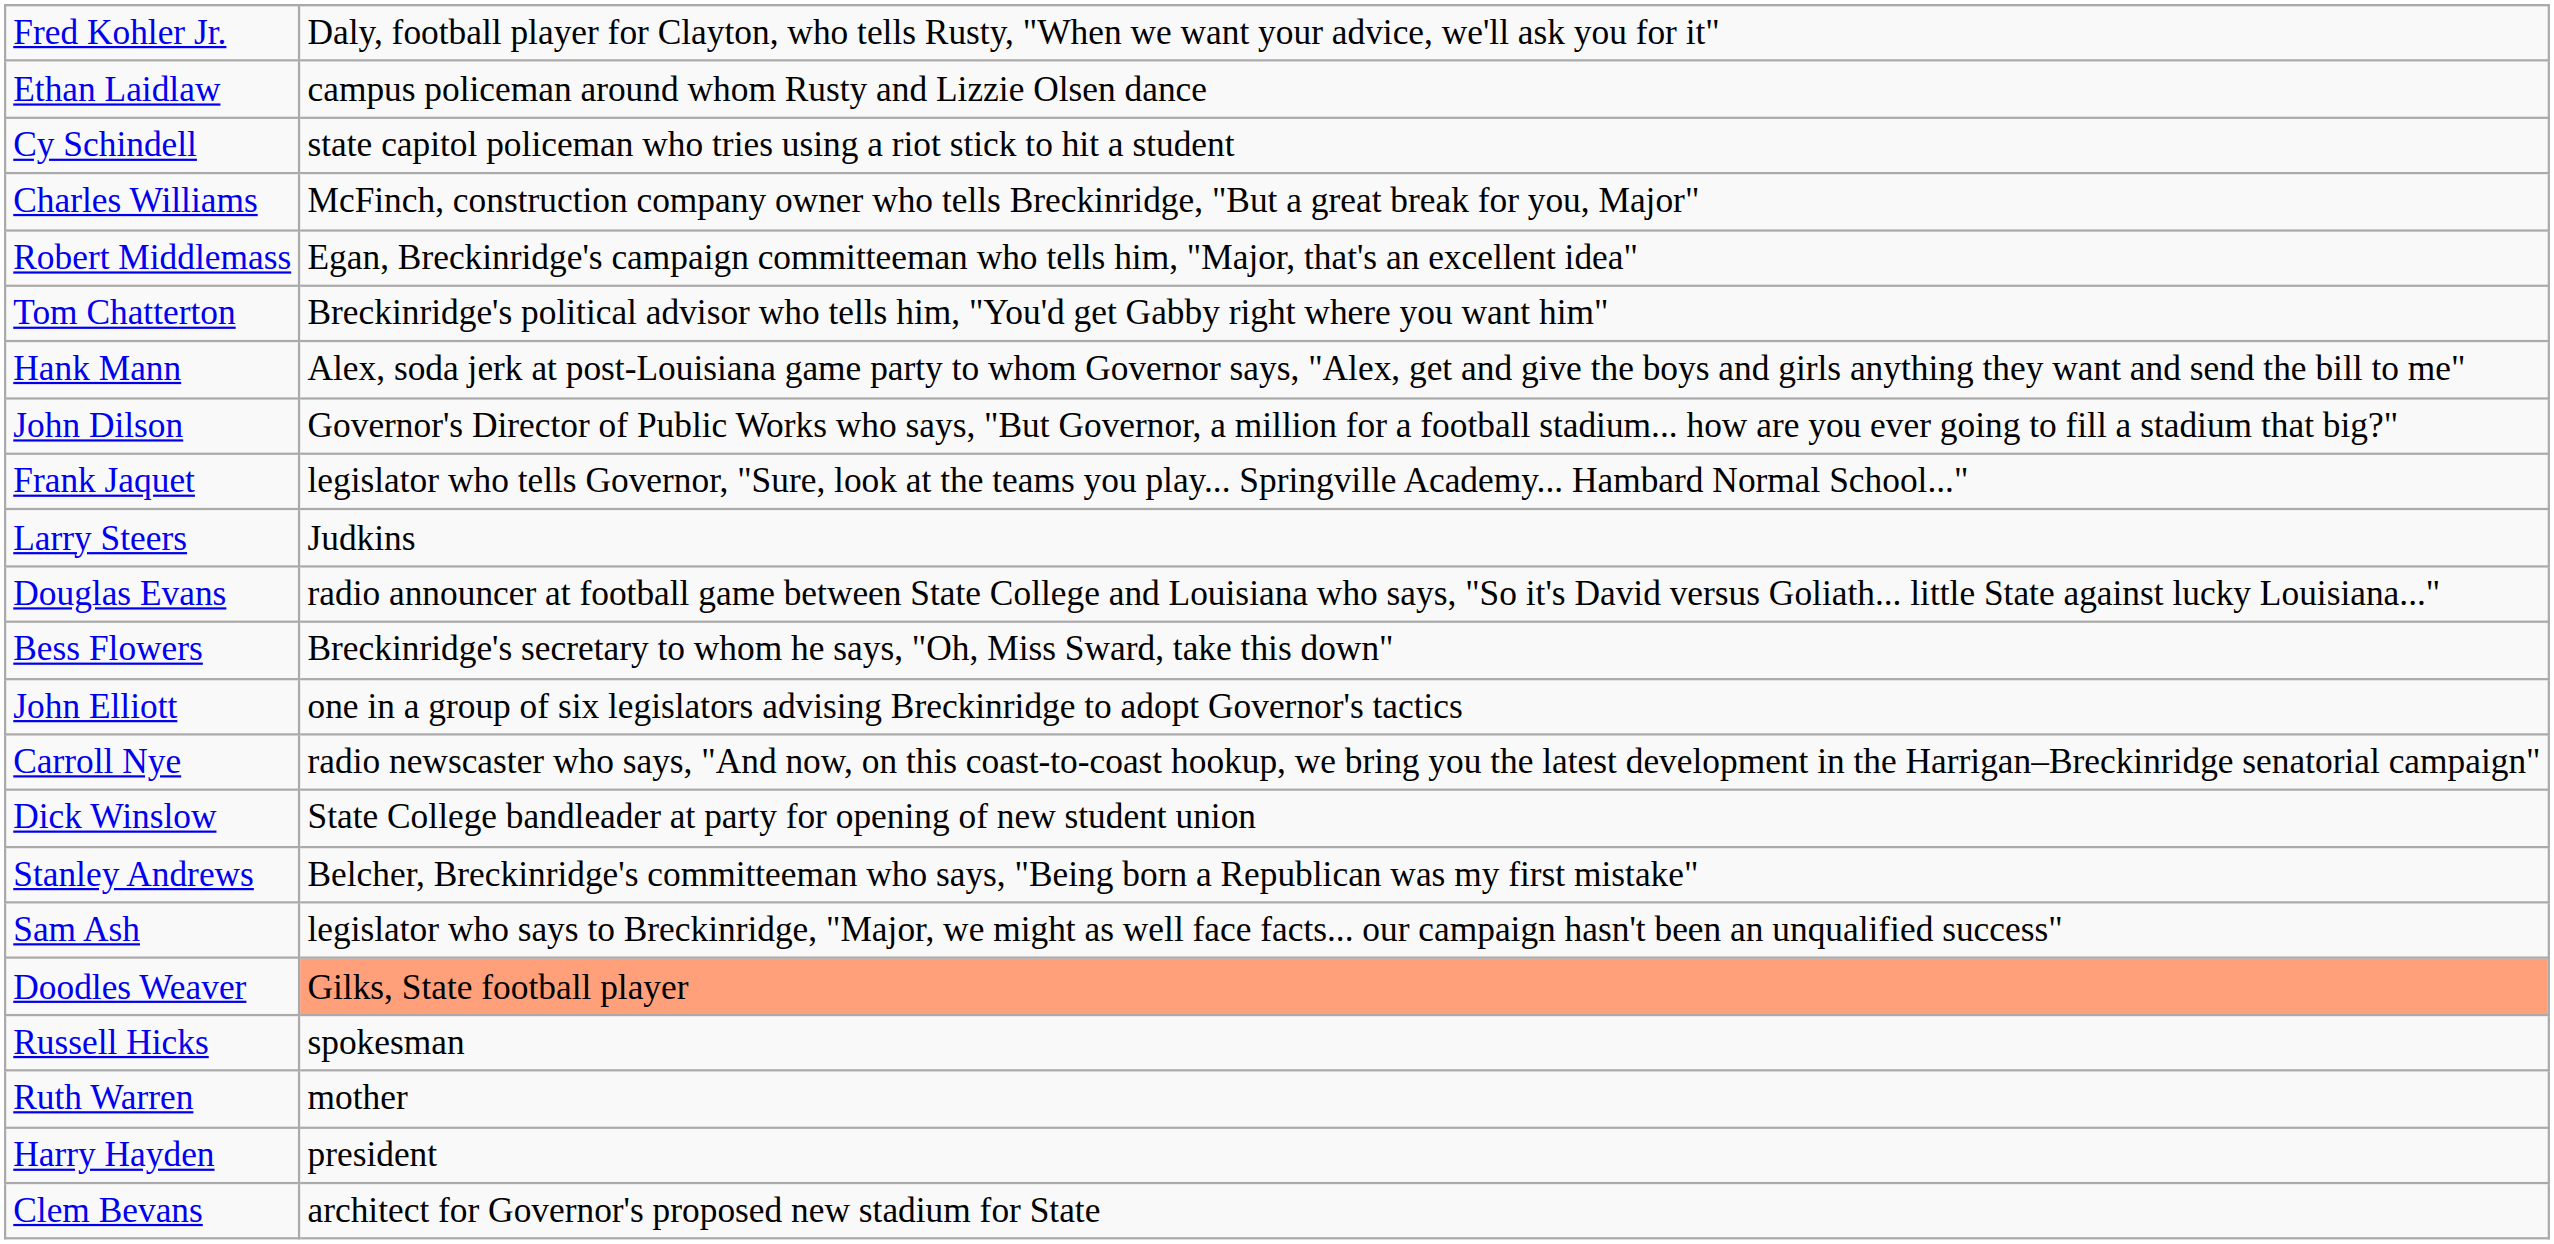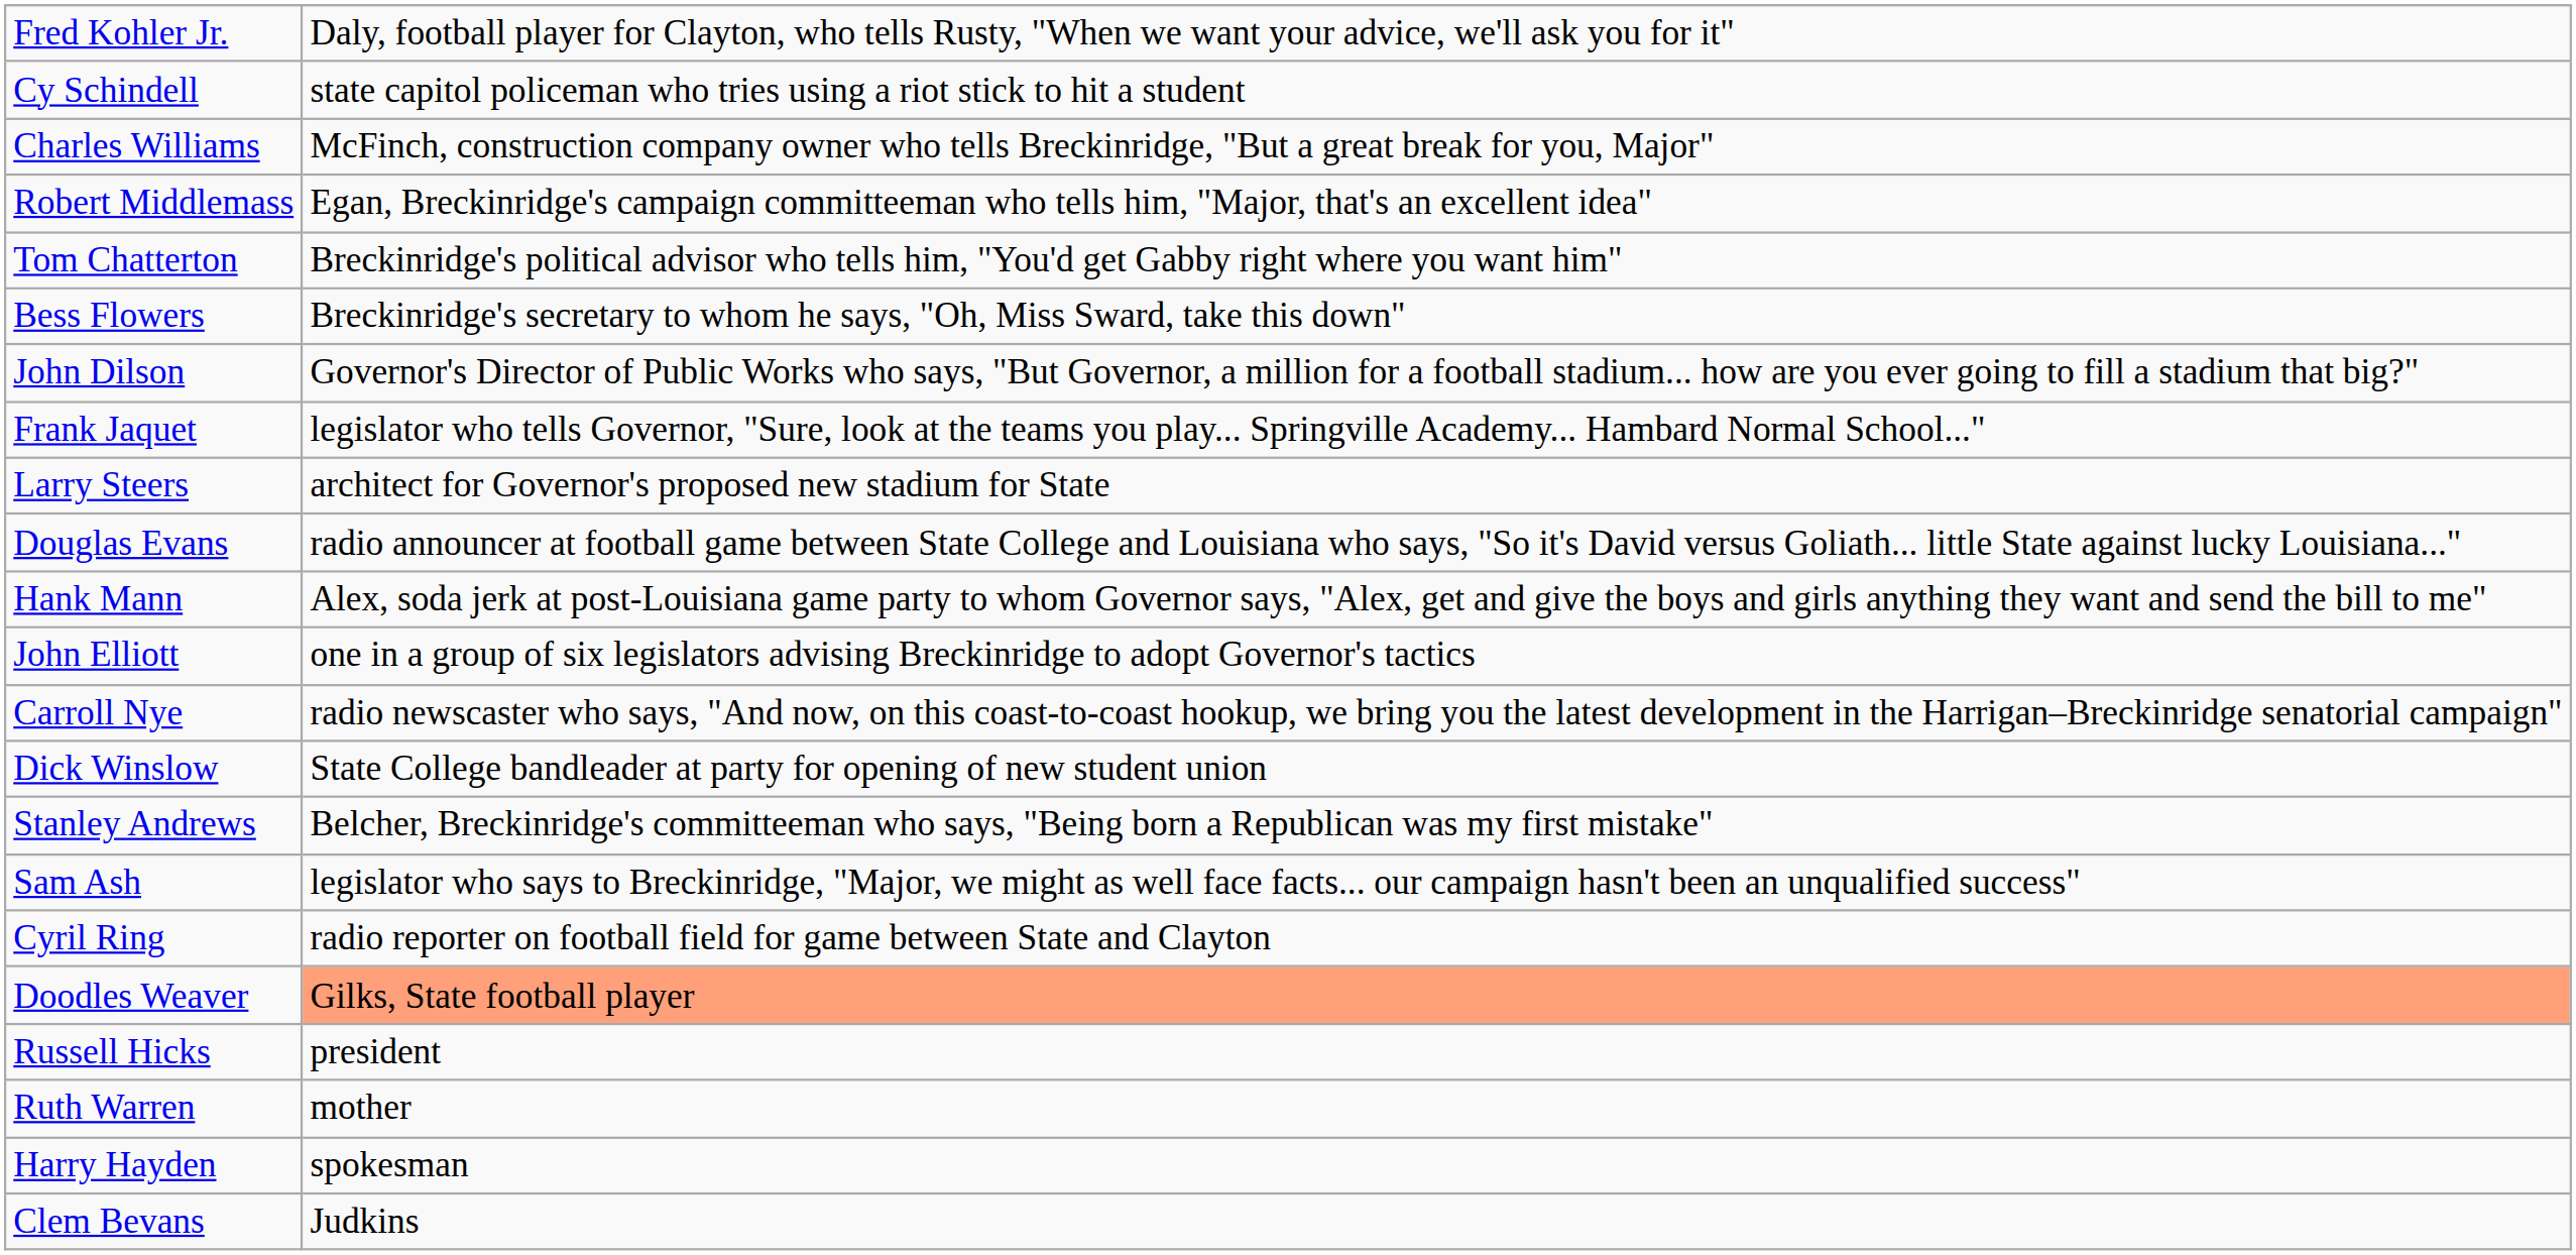- row: Ethan Laidlaw | campus policeman around whom Rusty and Lizzie Olsen dance
rows swapped: Bess Flowers <-> Hank Mann
Larry Steers | column 2: Judkins -> architect for Governor's proposed new stadium for State
+ row: Cyril Ring | radio reporter on football field for game between State and Clayton
Russell Hicks | column 2: spokesman -> president
Harry Hayden | column 2: president -> spokesman
Clem Bevans | column 2: architect for Governor's proposed new stadium for State -> Judkins
